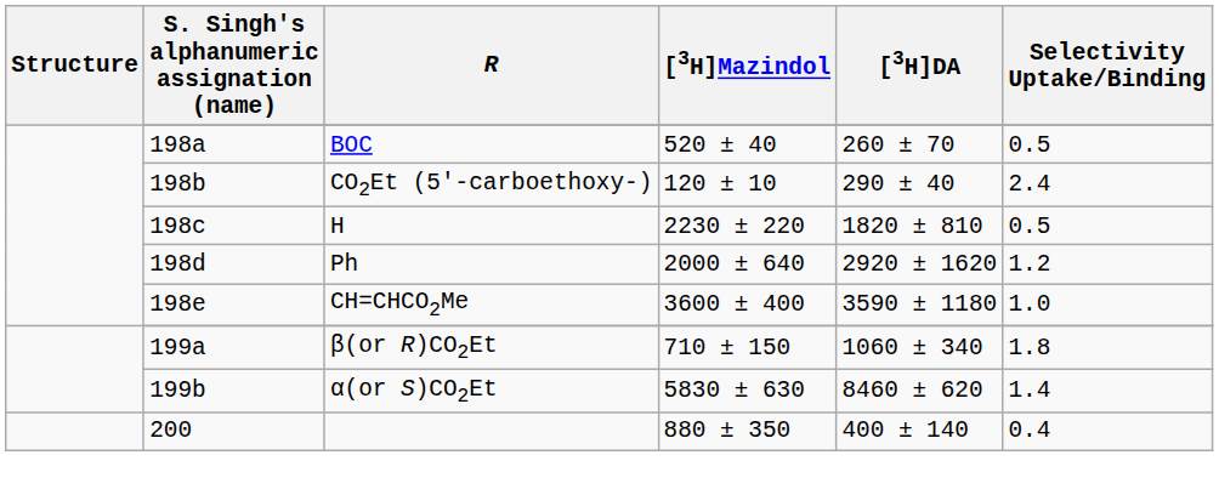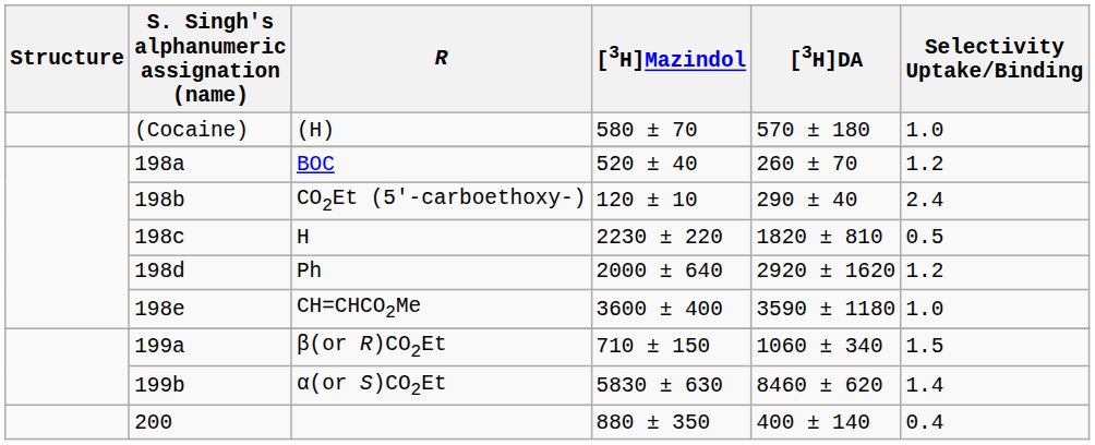+ row: (Cocaine) | (H) | 580 ± 70 | 570 ± 180 | 1.0
198a | Selectivity Uptake/Binding: 0.5 -> 1.2
199a | Selectivity Uptake/Binding: 1.8 -> 1.5
